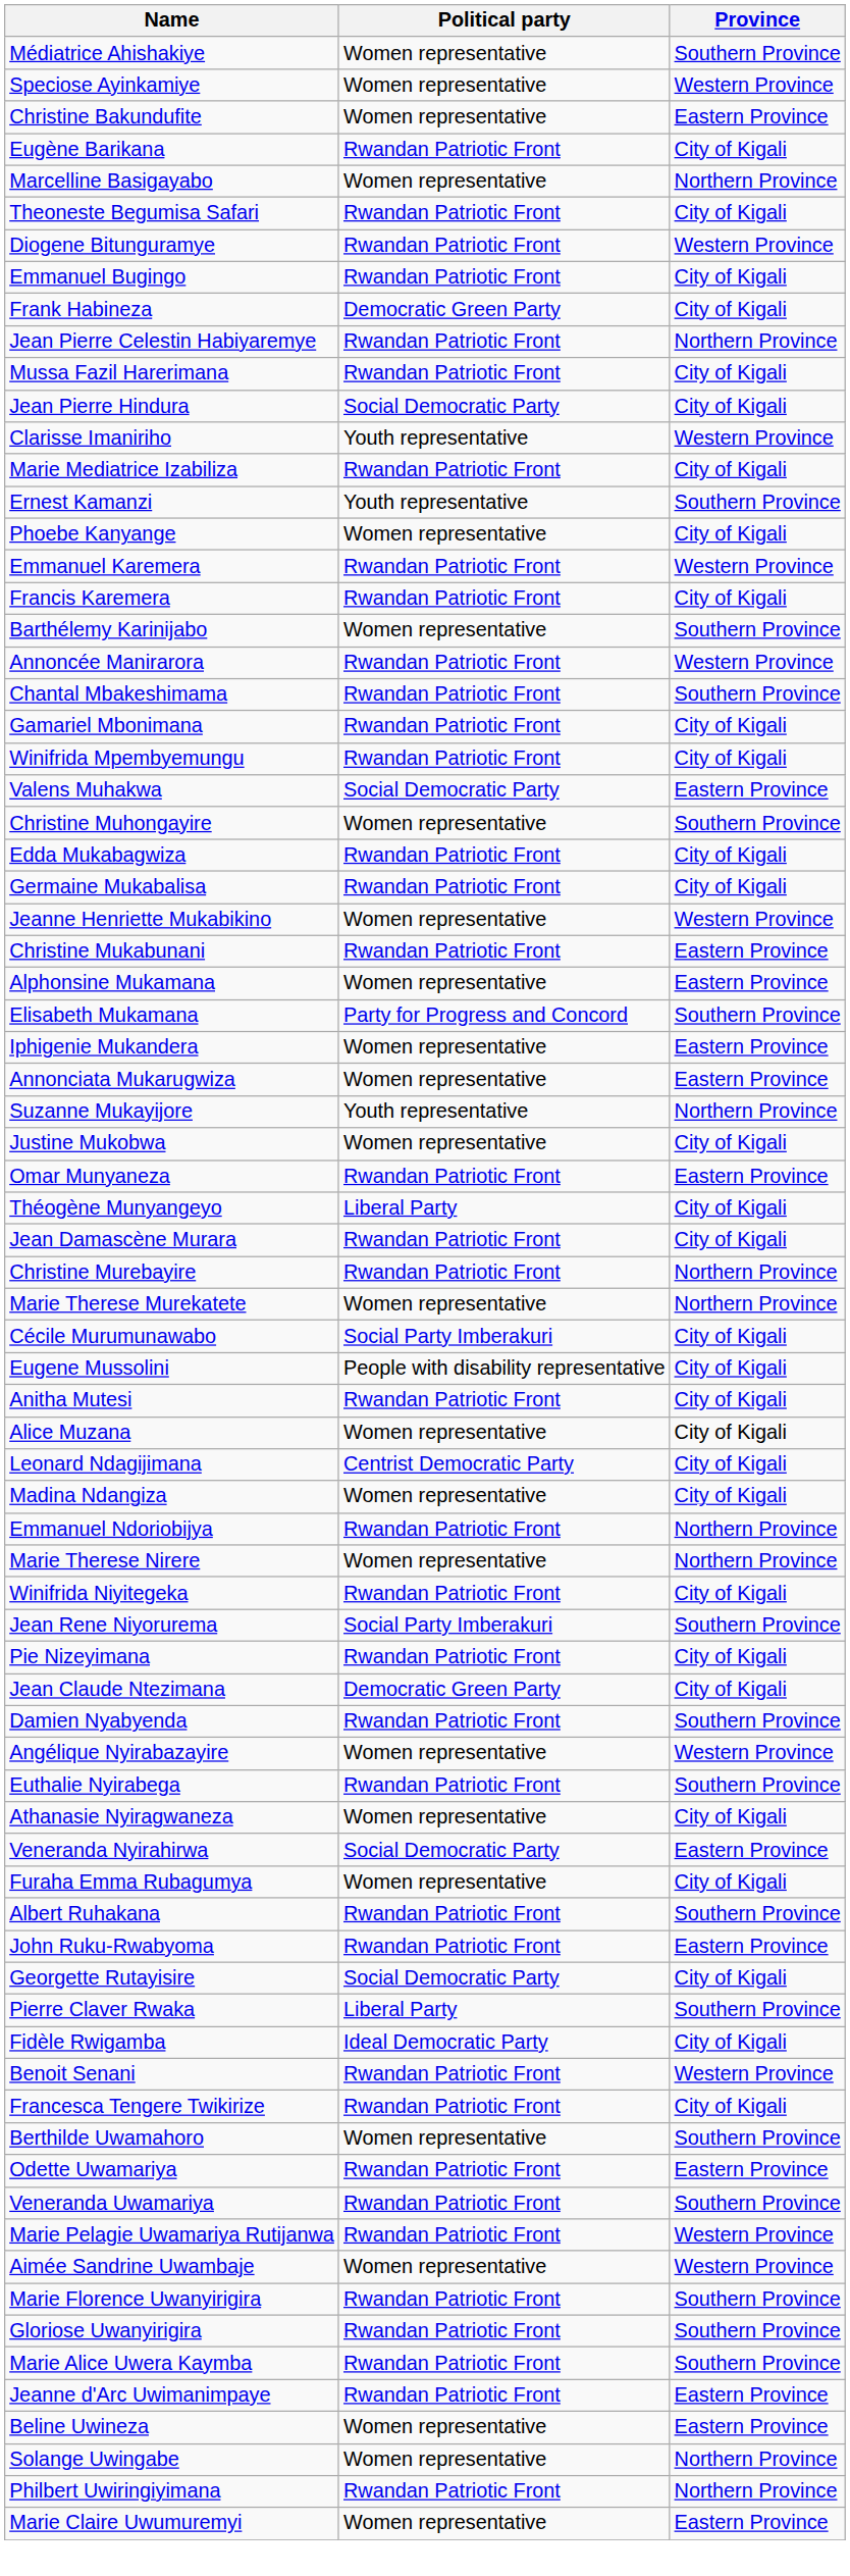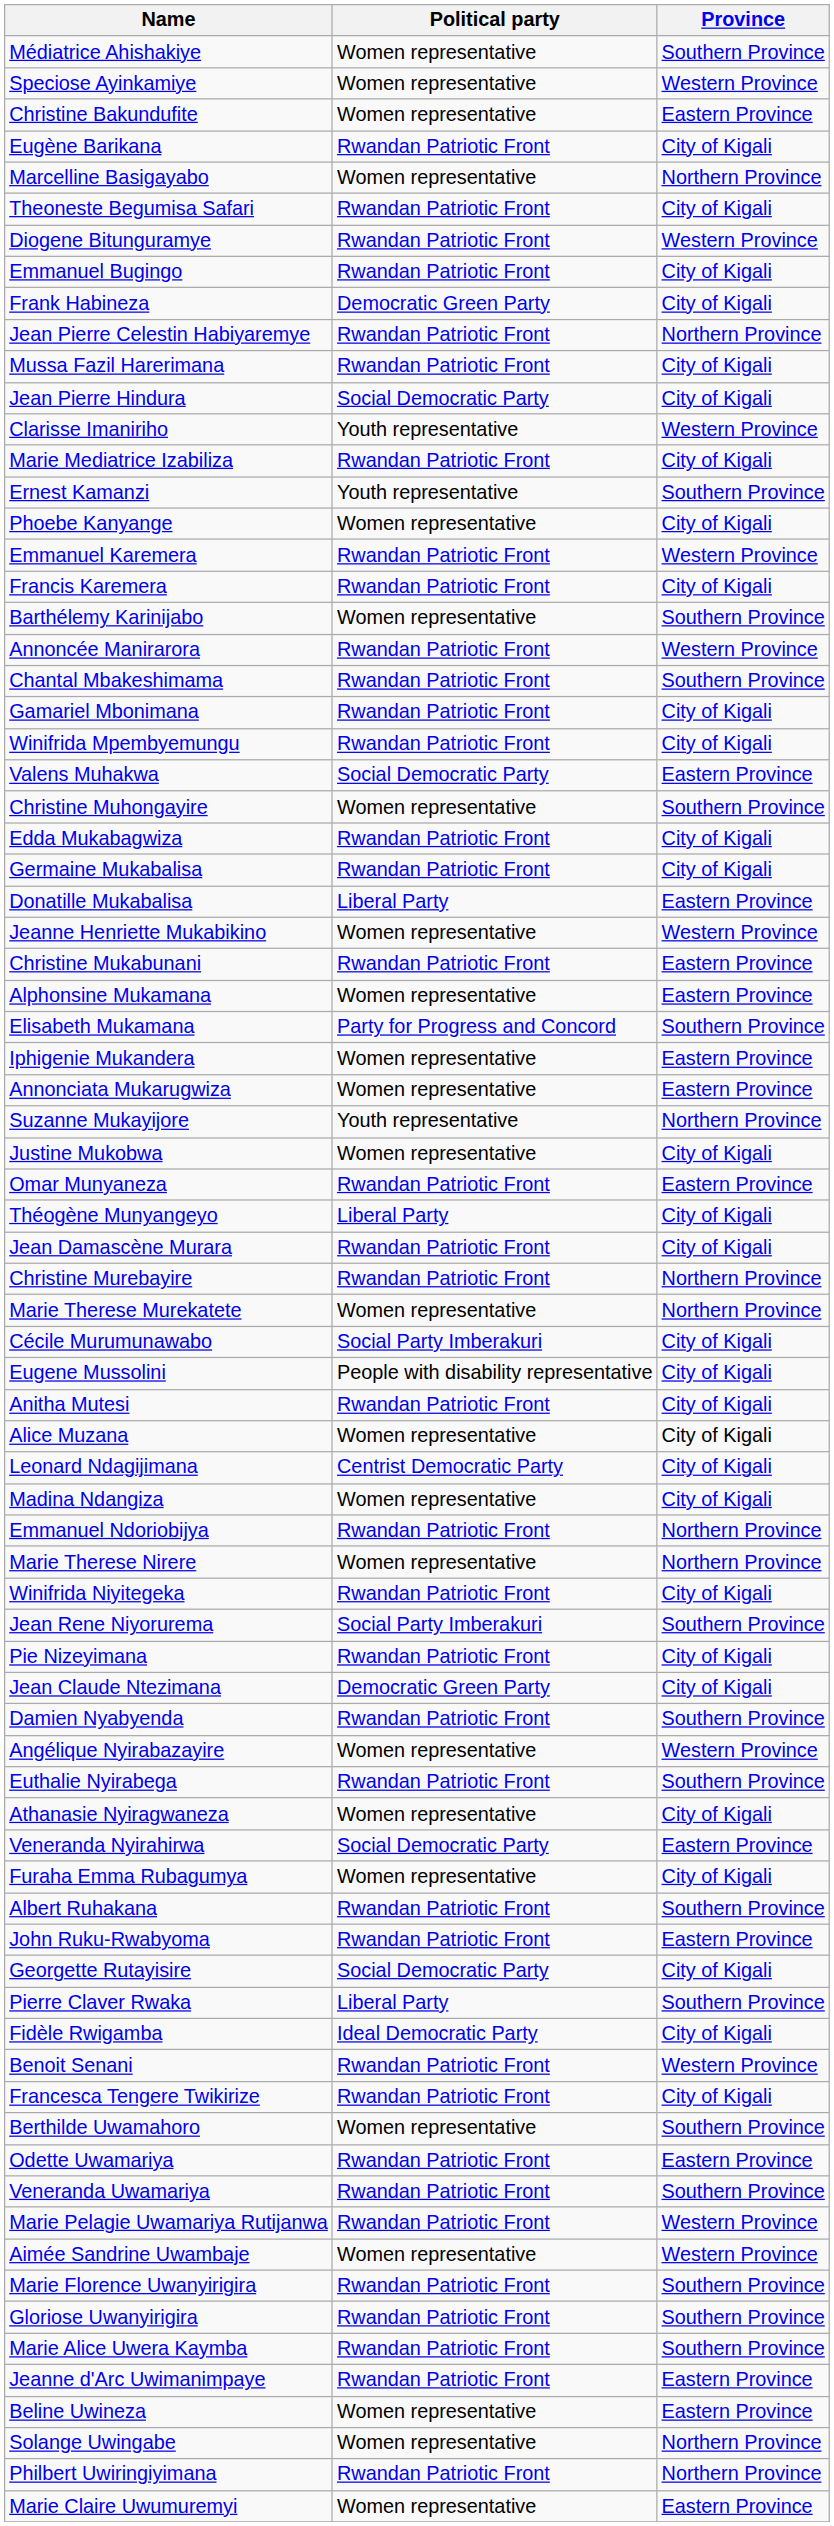+ row: Donatille Mukabalisa | Liberal Party | Eastern Province
